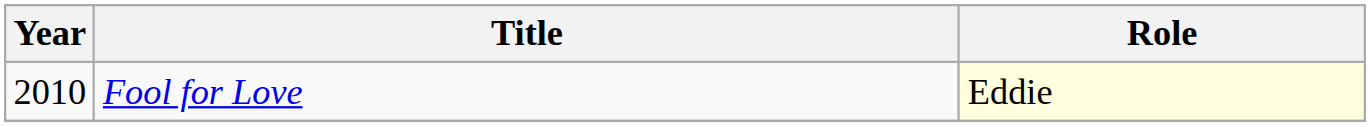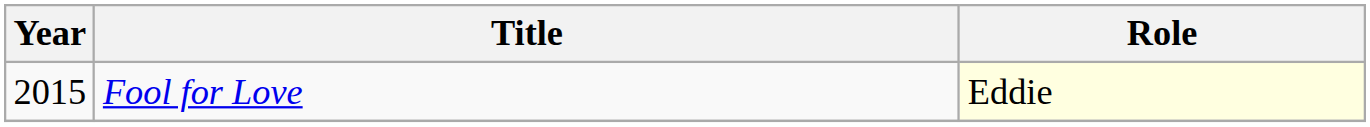Fool for Love | Year: 2010 -> 2015
